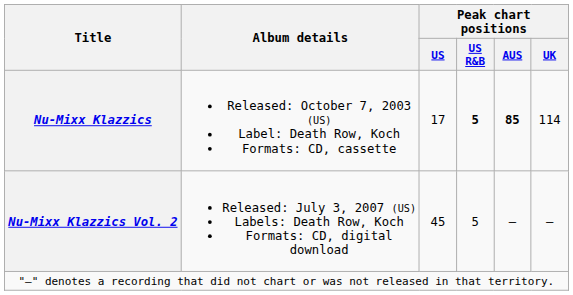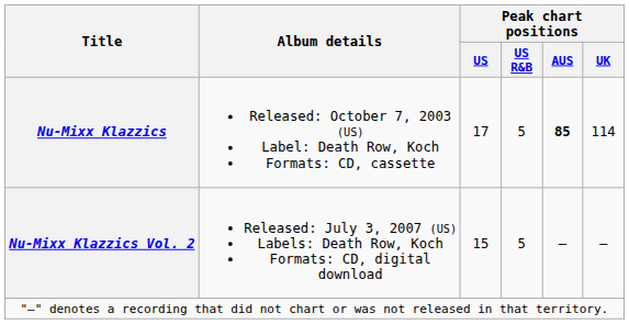Nu-Mixx Klazzics | Peak chart positions / US R&B: bold -> normal
Nu-Mixx Klazzics Vol. 2 | Peak chart positions / US: 45 -> 15
